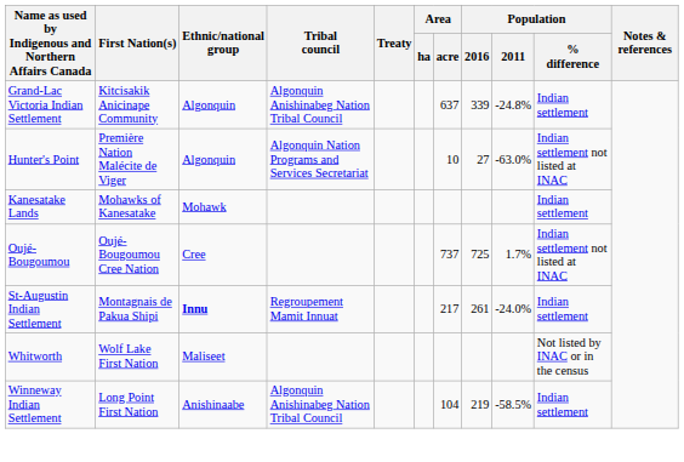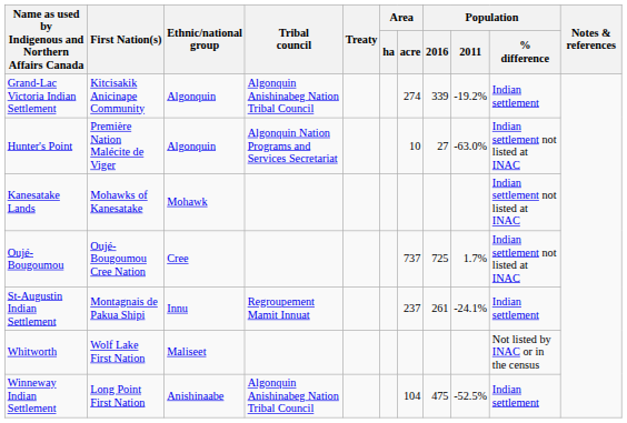Grand-Lac Victoria Indian Settlement | Area / acre: 637 -> 274
Grand-Lac Victoria Indian Settlement | Population / 2011: -24.8% -> -19.2%
Kanesatake Lands | Population / % difference: Indian settlement -> Indian settlement not listed at INAC
St-Augustin Indian Settlement | Ethnic/national group: bold -> normal
St-Augustin Indian Settlement | Area / acre: 217 -> 237
St-Augustin Indian Settlement | Population / 2011: -24.0% -> -24.1%
Winneway Indian Settlement | Population / 2016: 219 -> 475
Winneway Indian Settlement | Population / 2011: -58.5% -> -52.5%
